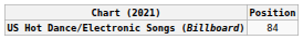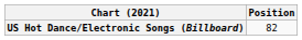US Hot Dance/Electronic Songs (Billboard) | Position: 84 -> 82
